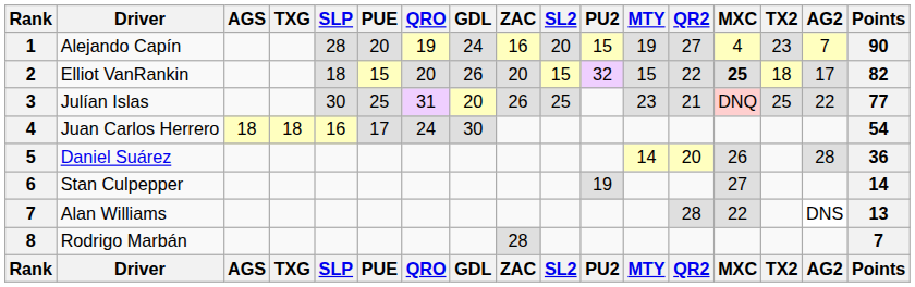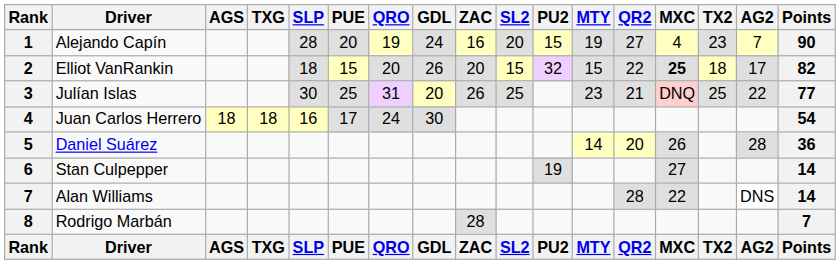Alan Williams | Points: 13 -> 14
